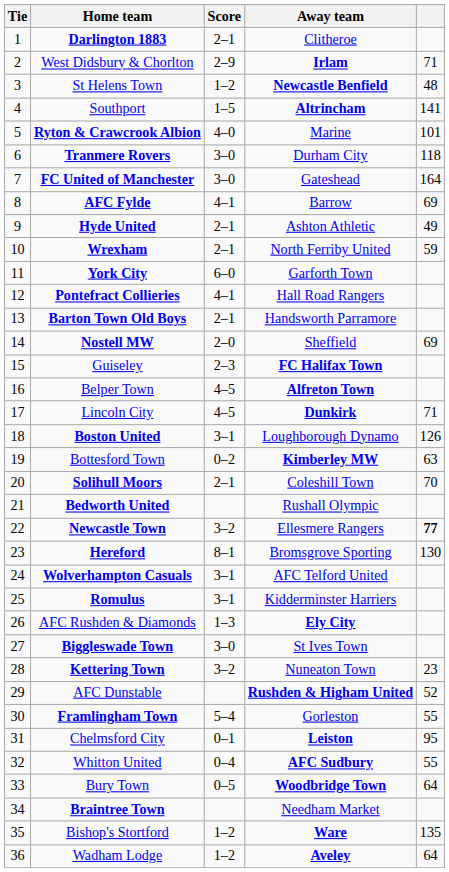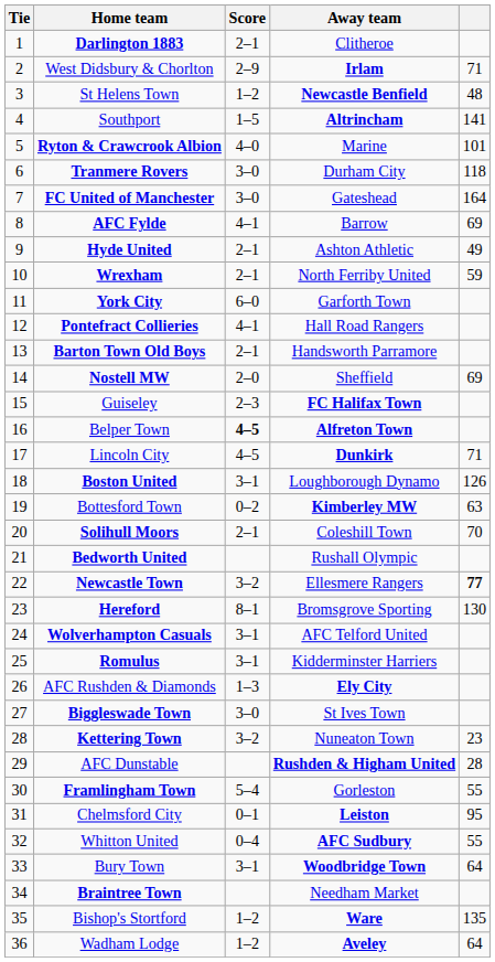Belper Town | Score: normal -> bold
AFC Dunstable | column 5: 52 -> 28
Bury Town | Score: 0–5 -> 3–1
